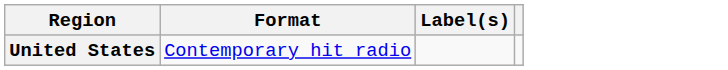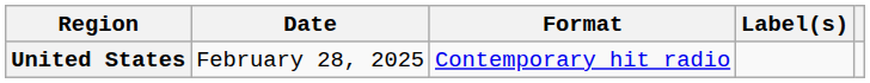+ column: Date | February 28, 2025
